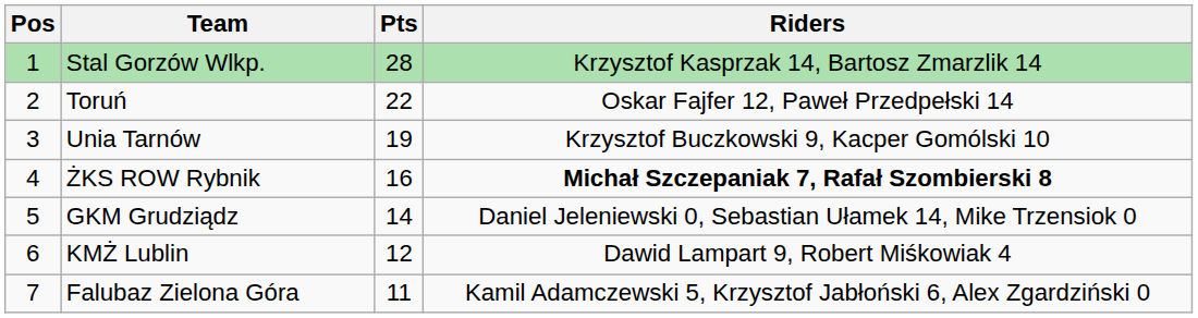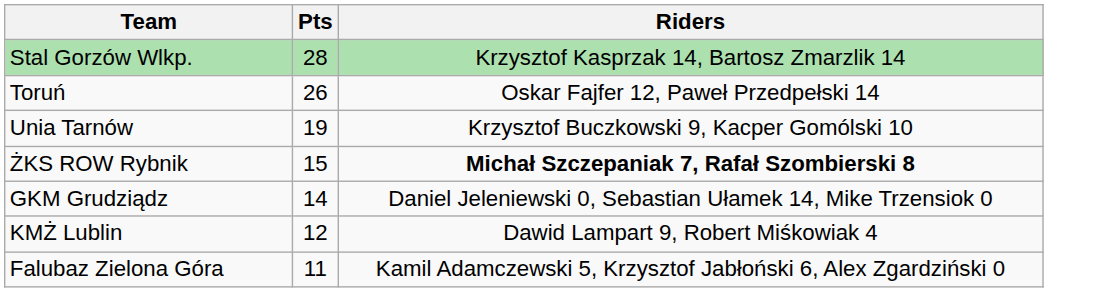- column: Pos | 1 | 2 | 3 | 4 | 5 | 6 | 7
Toruń | Pts: 22 -> 26
ŻKS ROW Rybnik | Pts: 16 -> 15
